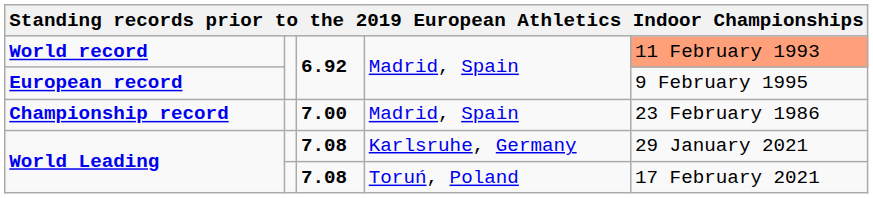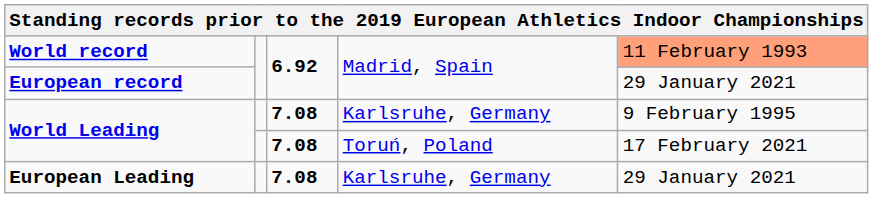European record | column 5: 9 February 1995 -> 29 January 2021
- row: Championship record | 7.00 | Madrid, Spain | 23 February 1986
World Leading / Karlsruhe, Germany | column 5: 29 January 2021 -> 9 February 1995
+ row: European Leading | 7.08 | Karlsruhe, Germany | 29 January 2021
